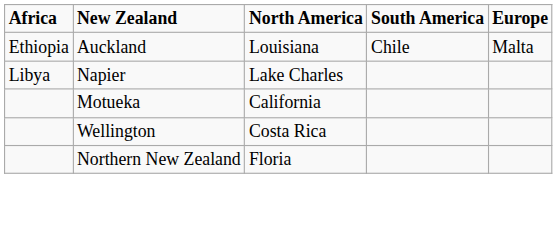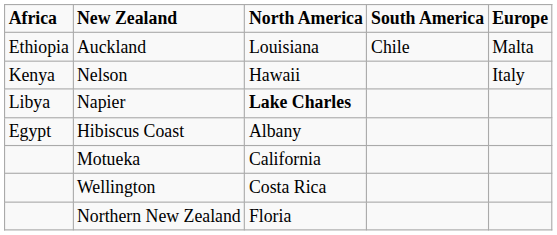+ row: Kenya | Nelson | Hawaii | Italy
Napier | North America: normal -> bold
+ row: Egypt | Hibiscus Coast | Albany
